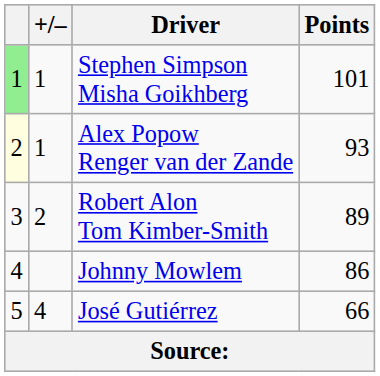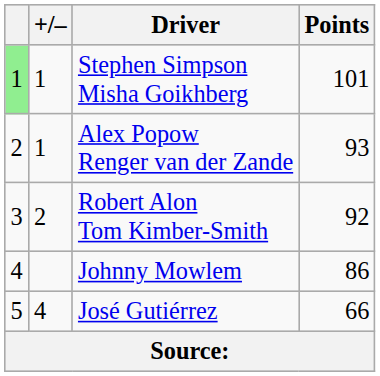Alex Popow Renger van der Zande | column 1: lightyellow background -> no background
Robert Alon Tom Kimber-Smith | Points: 89 -> 92
